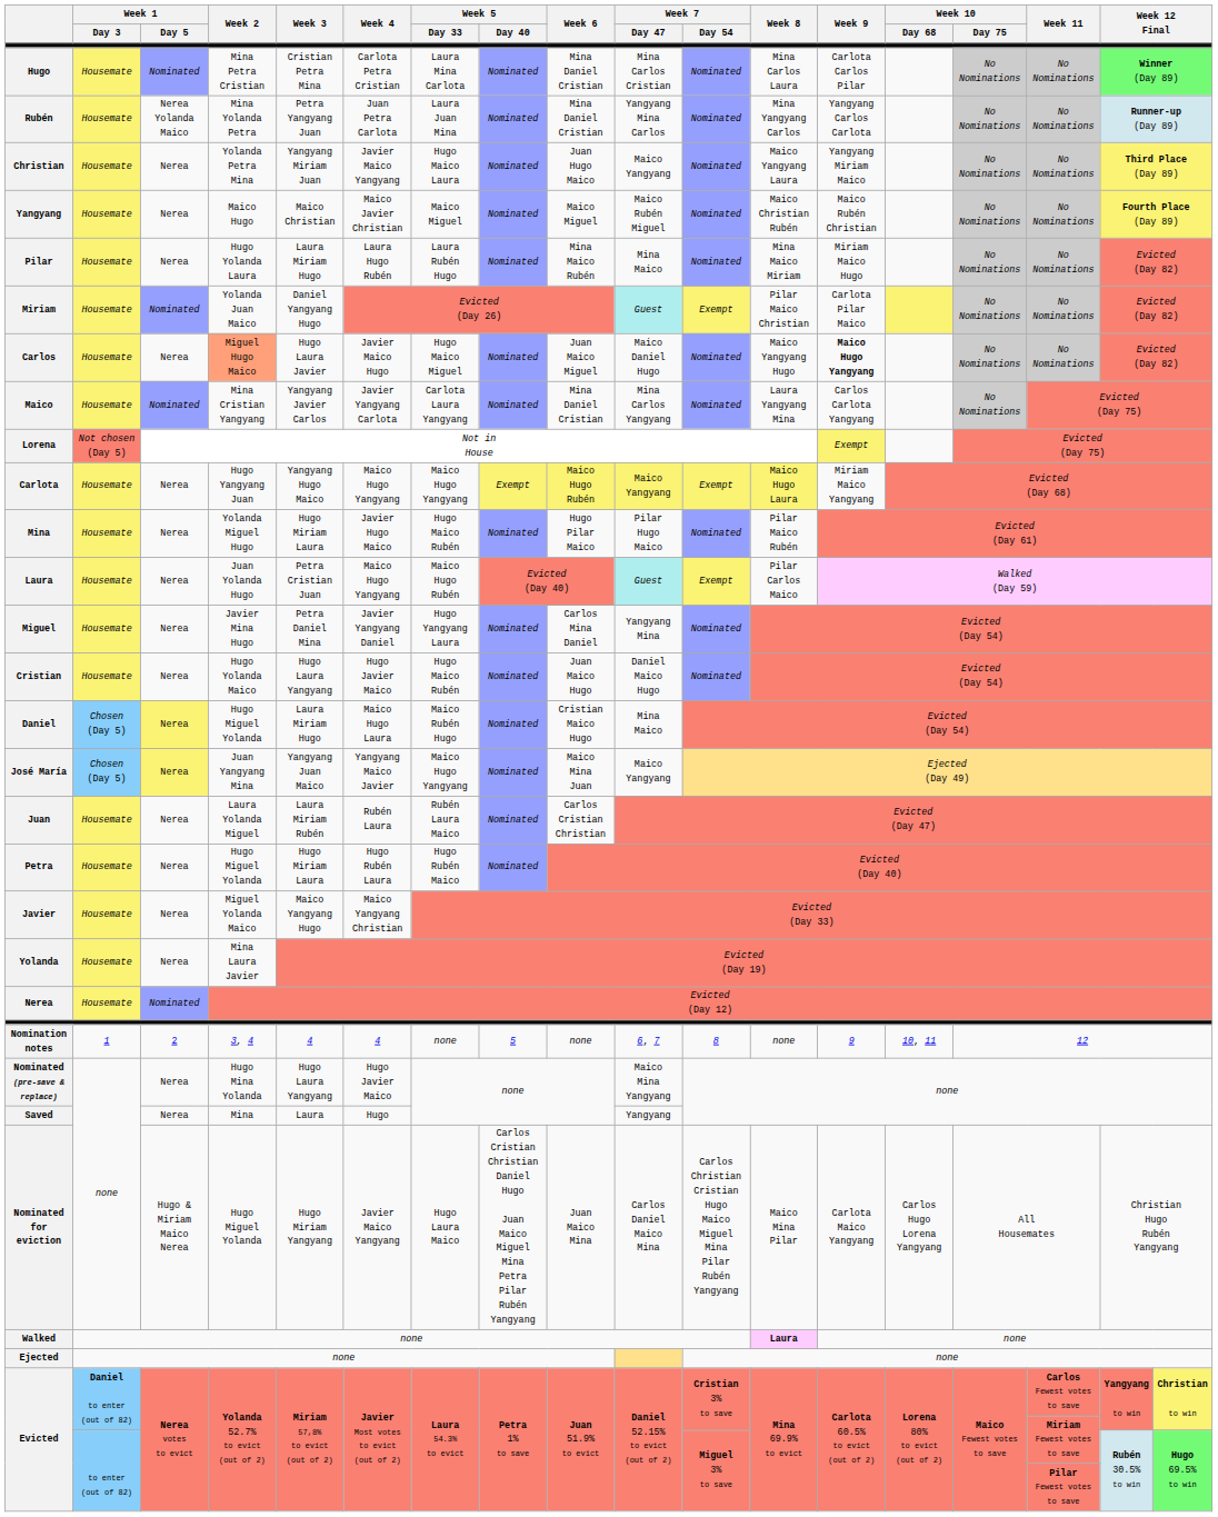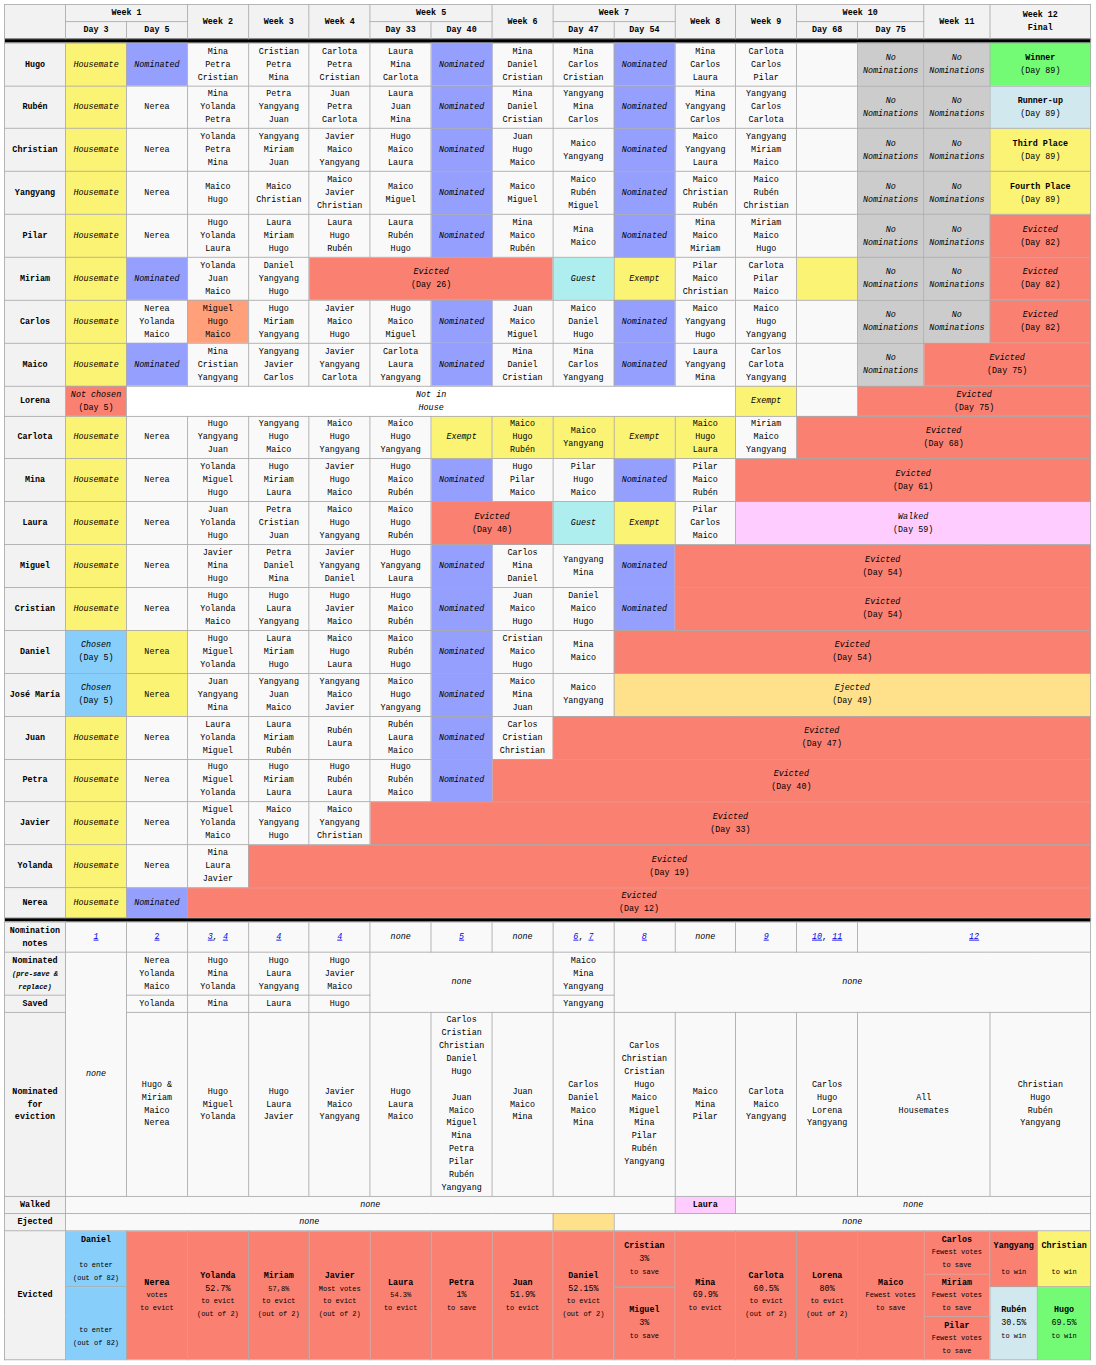Rubén | Week 1 / Day 5: Nerea Yolanda Maico -> Nerea
Carlos | Week 1 / Day 5: Nerea -> Nerea Yolanda Maico
Carlos | Week 3: Hugo Laura Javier -> Hugo Miriam Yangyang
Carlos | Week 9: bold -> normal
Nominated (pre-save & replace) | Week 1 / Day 5: Nerea -> Nerea Yolanda Maico
Saved | Week 1 / Day 5: Nerea -> Yolanda
Nominated for eviction | Week 3: Hugo Miriam Yangyang -> Hugo Laura Javier
